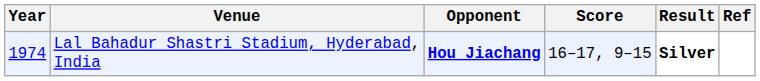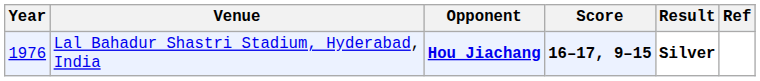Lal Bahadur Shastri Stadium, Hyderabad, India | Year: 1974 -> 1976
Lal Bahadur Shastri Stadium, Hyderabad, India | Score: normal -> bold
